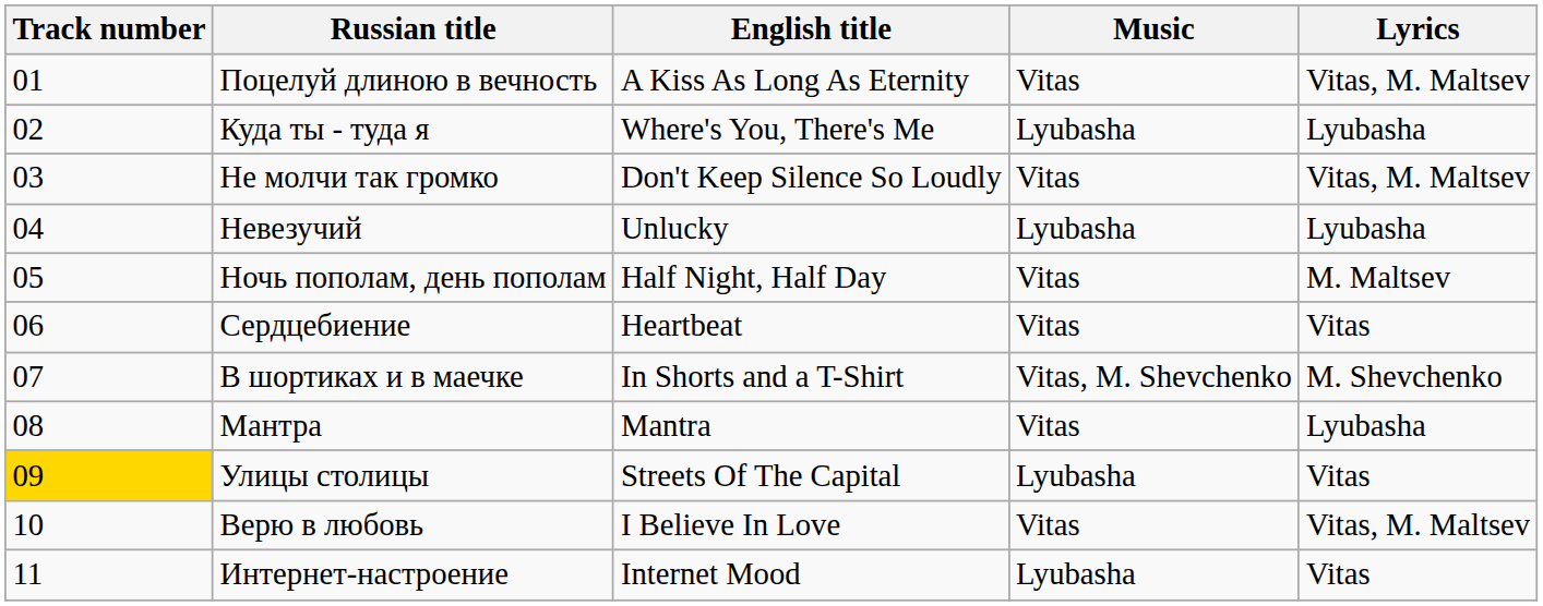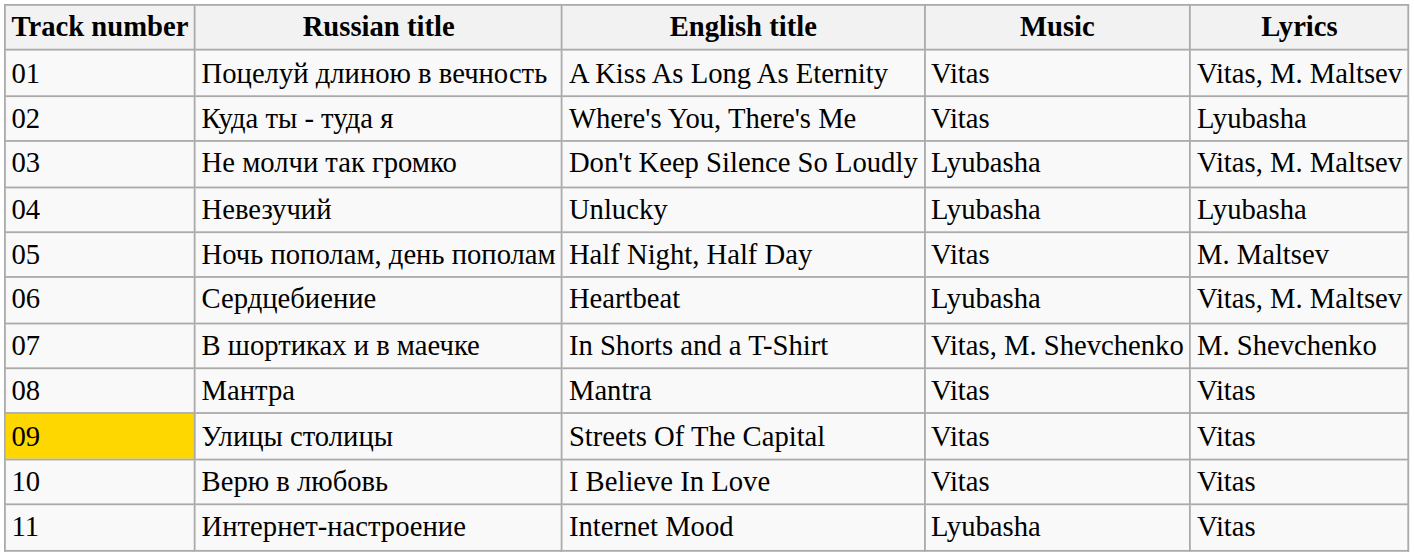Куда ты - туда я | Music: Lyubasha -> Vitas
Не молчи так громко | Music: Vitas -> Lyubasha
Сердцебиение | Music: Vitas -> Lyubasha
Сердцебиение | Lyrics: Vitas -> Vitas, M. Maltsev
Мантра | Lyrics: Lyubasha -> Vitas
Улицы столицы | Music: Lyubasha -> Vitas
Верю в любовь | Lyrics: Vitas, M. Maltsev -> Vitas
